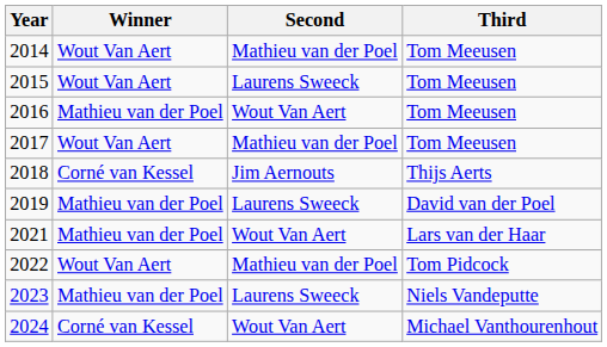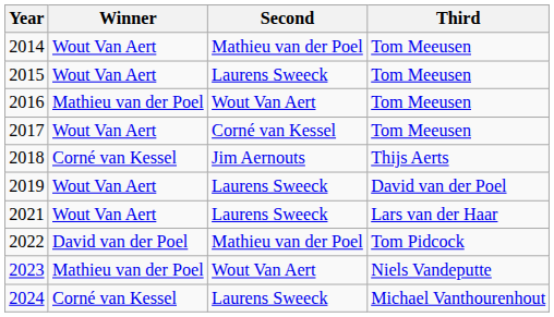2017 | Second: Mathieu van der Poel -> Corné van Kessel
2019 | Winner: Mathieu van der Poel -> Wout Van Aert
2021 | Winner: Mathieu van der Poel -> Wout Van Aert
2021 | Second: Wout Van Aert -> Laurens Sweeck
2022 | Winner: Wout Van Aert -> David van der Poel
2023 | Second: Laurens Sweeck -> Wout Van Aert
2024 | Second: Wout Van Aert -> Laurens Sweeck
